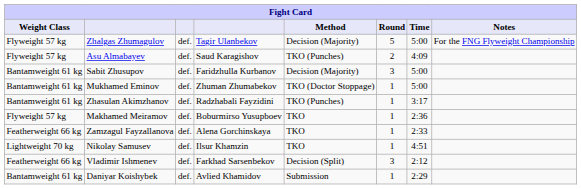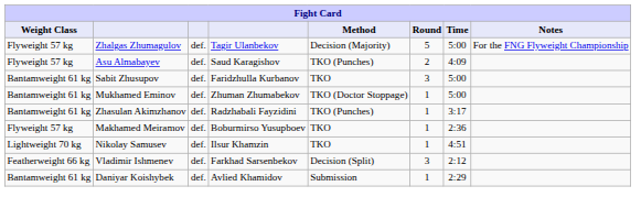Sabit Zhusupov | Method: Decision (Majority) -> TKO
- row: Featherweight 66 kg | Zamzagul Fayzallanova | def. | Alena Gorchinskaya | TKO | 1 | 2:33
